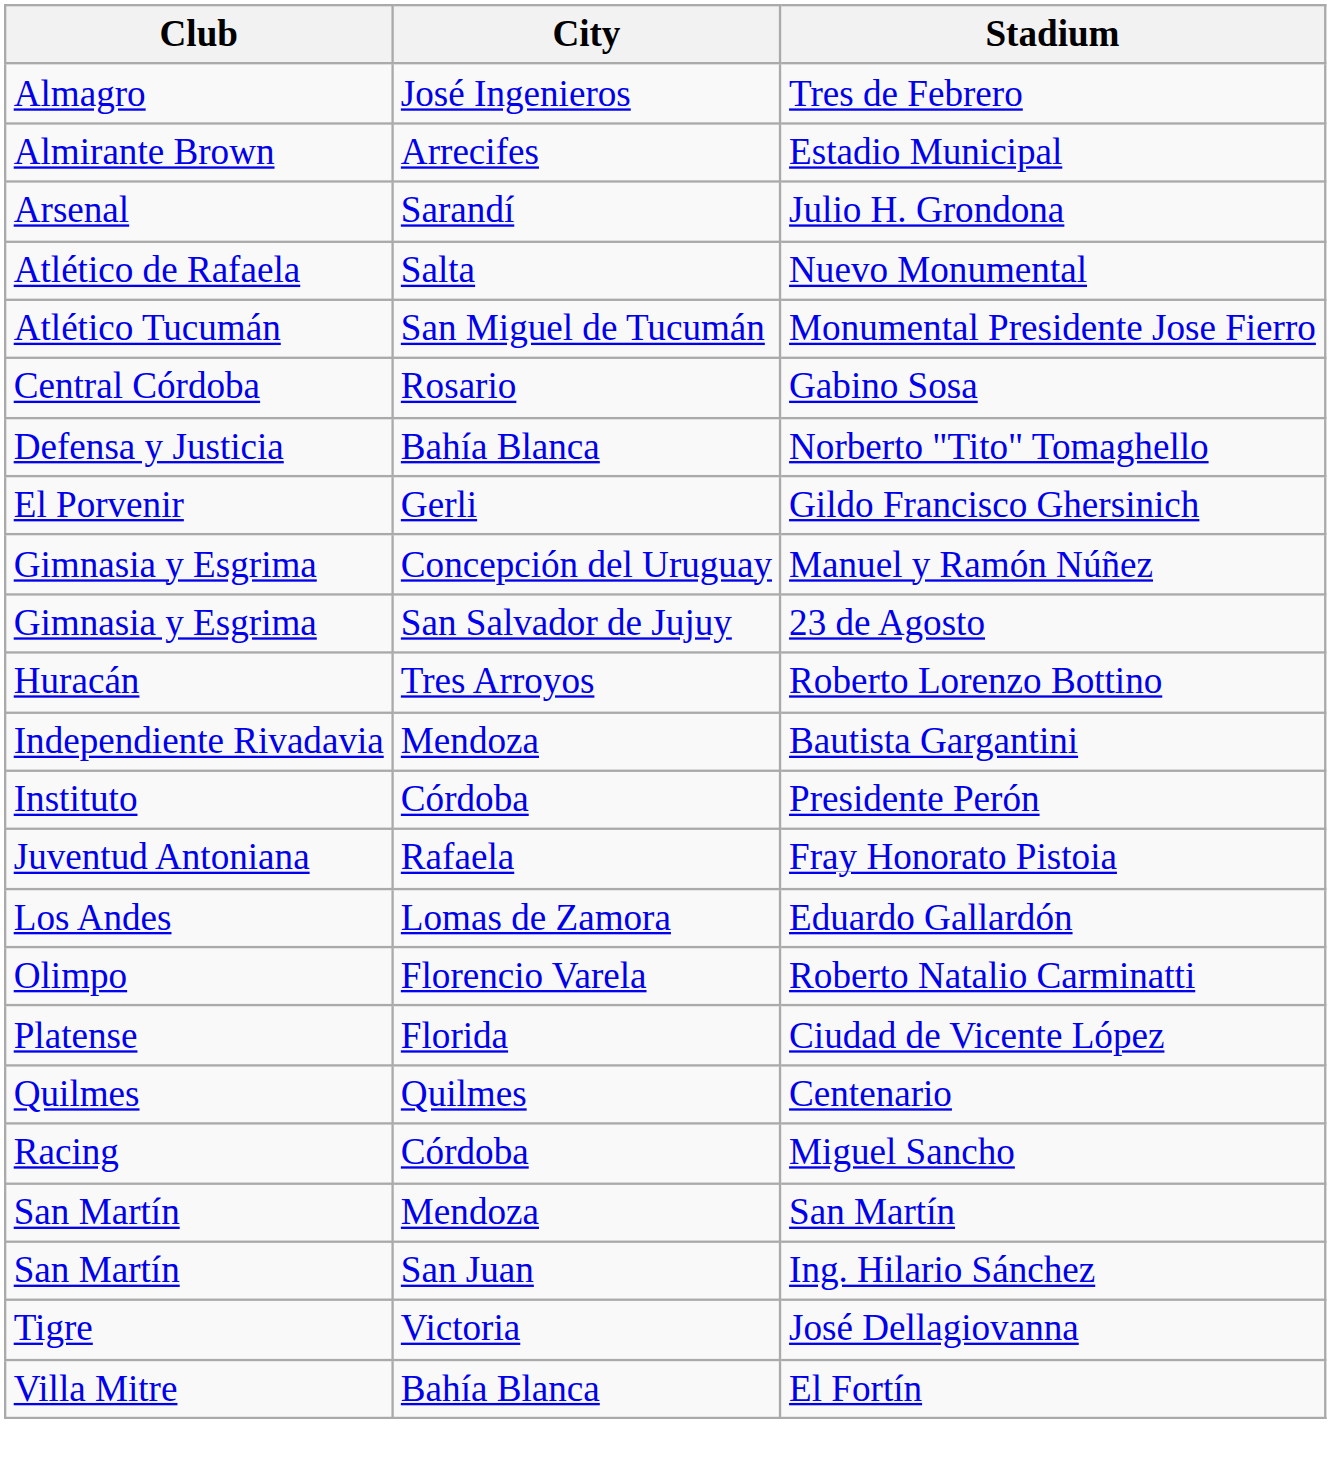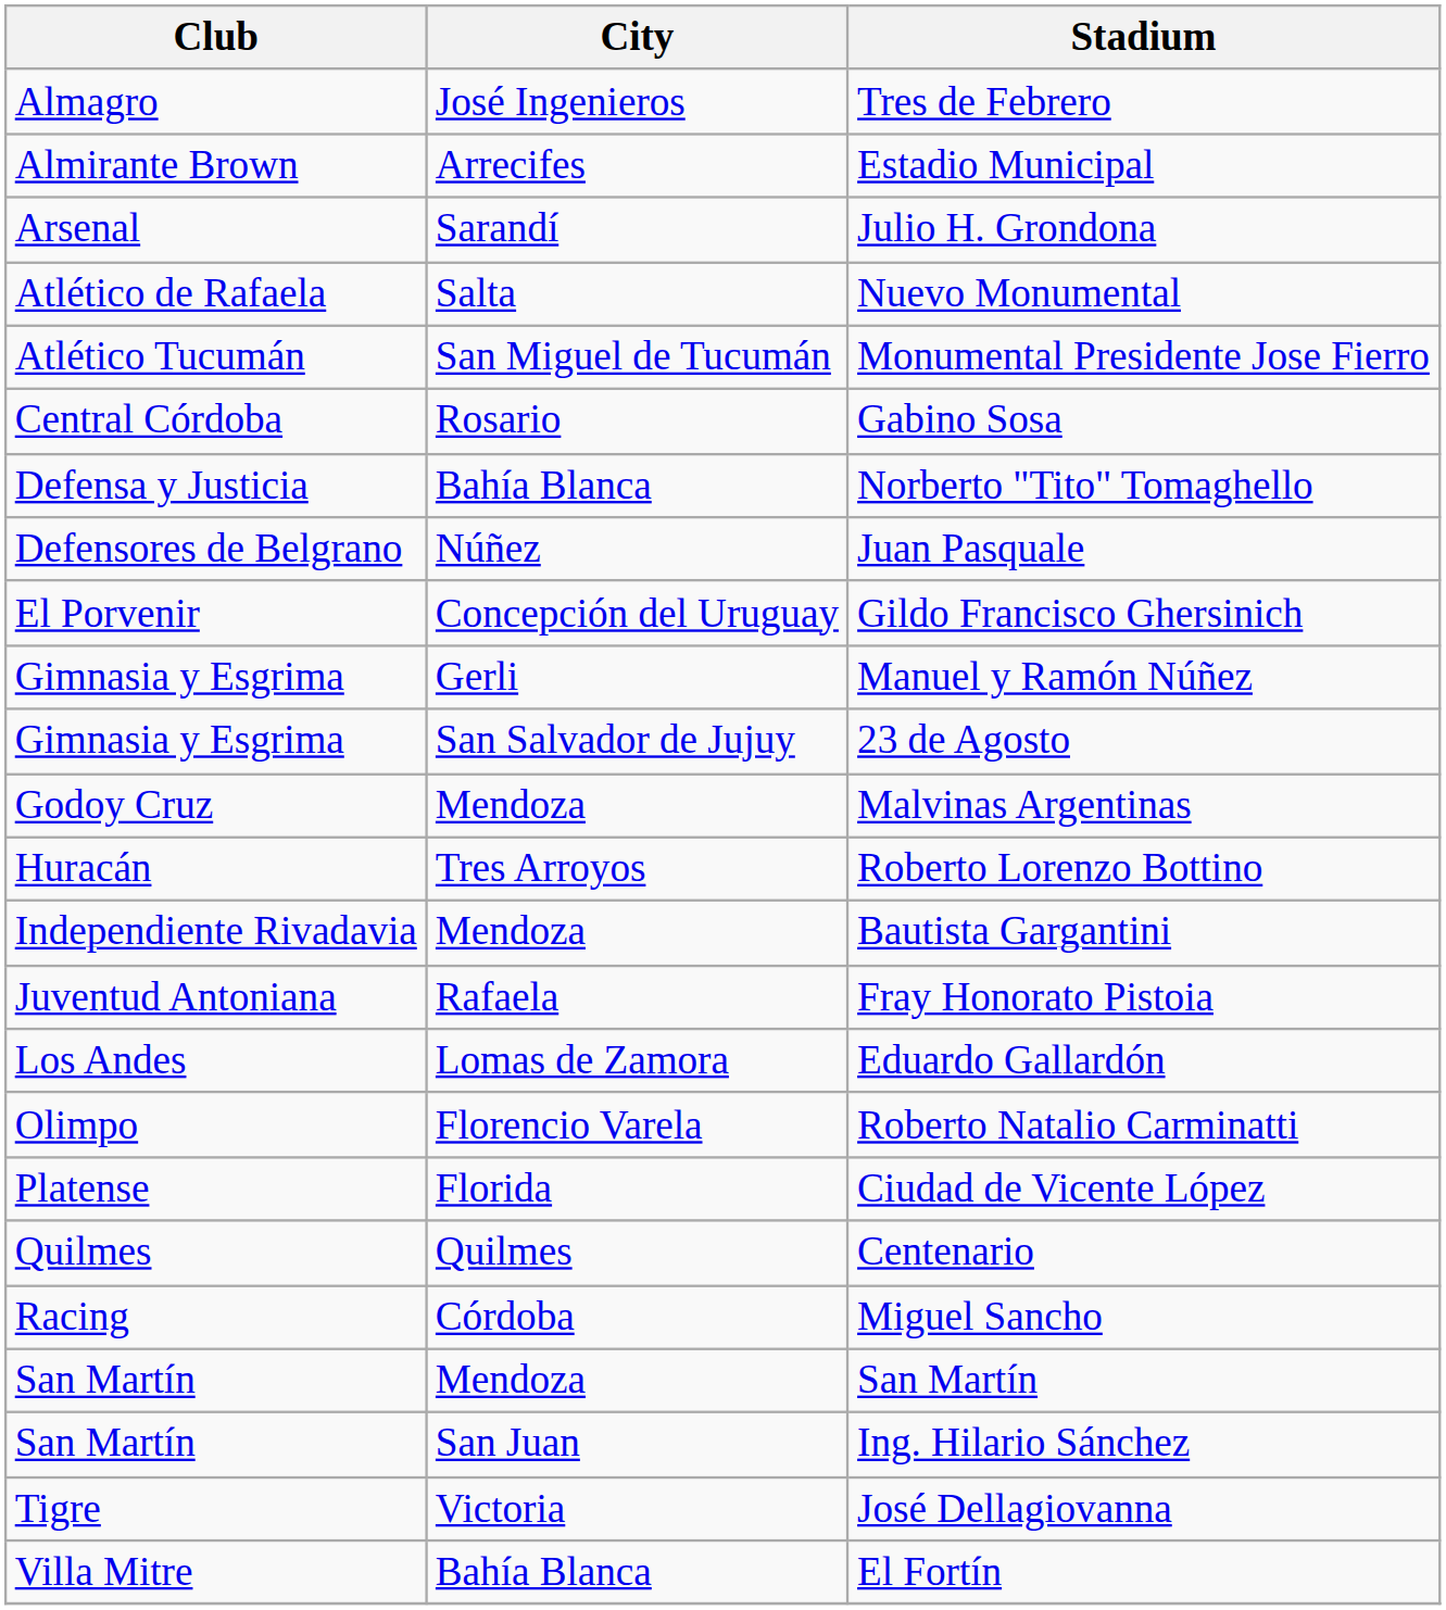+ row: Defensores de Belgrano | Núñez | Juan Pasquale
Gildo Francisco Ghersinich | City: Gerli -> Concepción del Uruguay
Manuel y Ramón Núñez | City: Concepción del Uruguay -> Gerli
+ row: Godoy Cruz | Mendoza | Malvinas Argentinas
- row: Instituto | Córdoba | Presidente Perón
